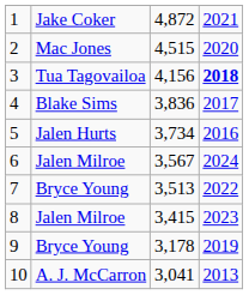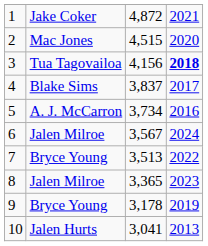4 | column 3: 3,836 -> 3,837
5 | column 2: Jalen Hurts -> A. J. McCarron
8 | column 3: 3,415 -> 3,365
10 | column 2: A. J. McCarron -> Jalen Hurts
